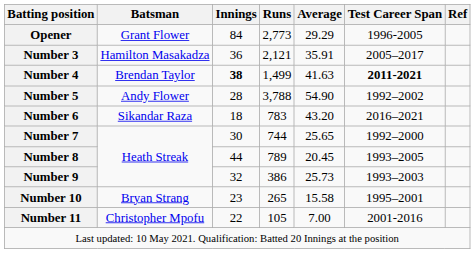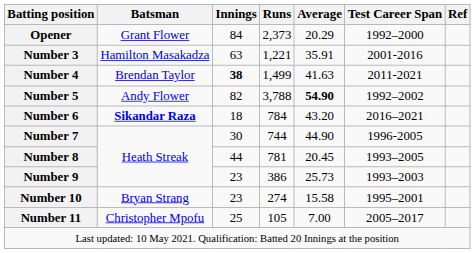Opener | Runs: 2,773 -> 2,373
Opener | Average: 29.29 -> 20.29
Opener | Test Career Span: 1996-2005 -> 1992–2000
Number 3 | Innings: 36 -> 63
Number 3 | Runs: 2,121 -> 1,221
Number 3 | Test Career Span: 2005–2017 -> 2001-2016
Number 4 | Test Career Span: bold -> normal
Number 5 | Innings: 28 -> 82
Number 5 | Average: normal -> bold
Number 6 | Batsman: normal -> bold
Number 6 | Runs: 783 -> 784
Number 7 | Average: 25.65 -> 44.90
Number 7 | Test Career Span: 1992–2000 -> 1996-2005
Number 8 | Runs: 789 -> 781
Number 9 | Innings: 32 -> 23
Number 10 | Runs: 265 -> 274
Number 11 | Innings: 22 -> 25
Number 11 | Test Career Span: 2001-2016 -> 2005–2017
